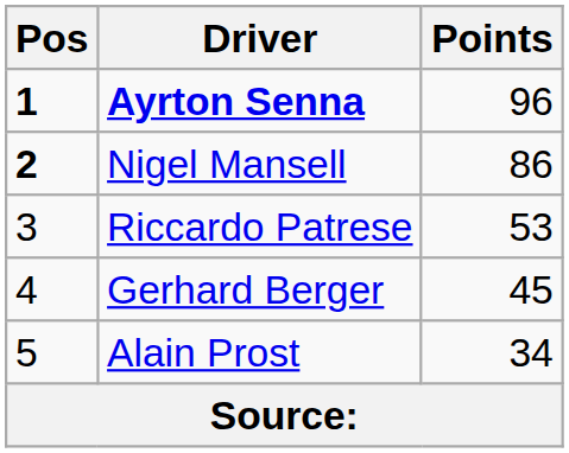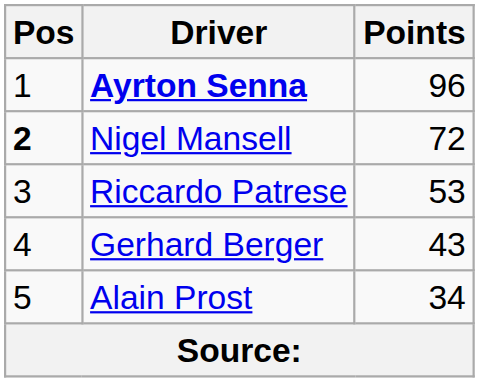Ayrton Senna | Pos: bold -> normal
Nigel Mansell | Points: 86 -> 72
Gerhard Berger | Points: 45 -> 43
